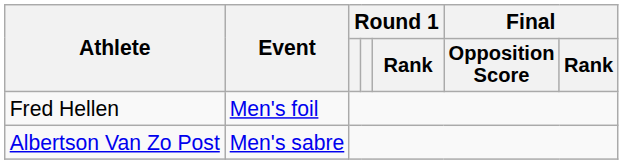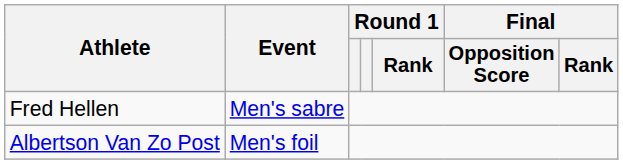Fred Hellen | Event: Men's foil -> Men's sabre
Albertson Van Zo Post | Event: Men's sabre -> Men's foil
